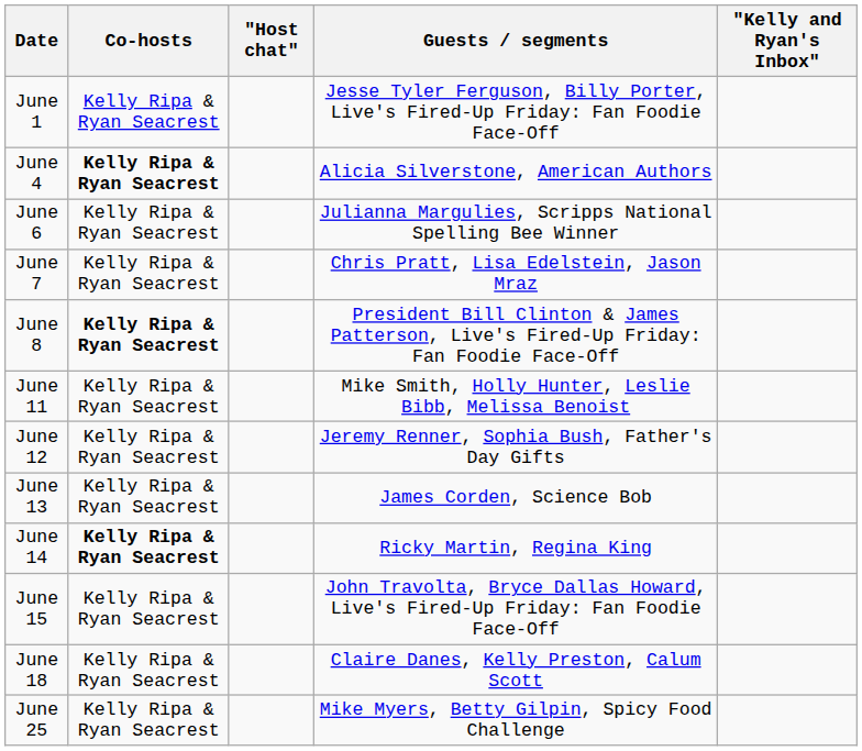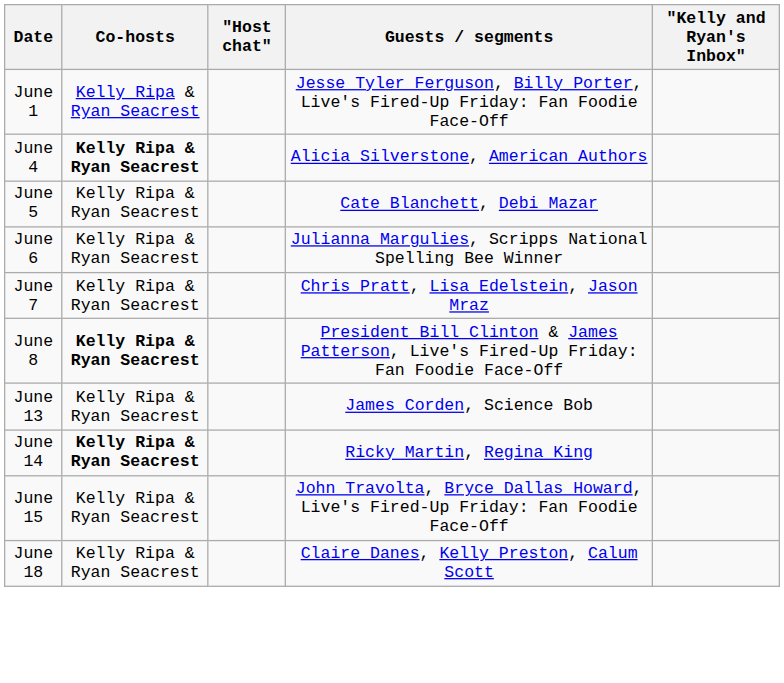+ row: June 5 | Kelly Ripa & Ryan Seacrest | Cate Blanchett, Debi Mazar
- row: June 11 | Kelly Ripa & Ryan Seacrest | Mike Smith, Holly Hunter, Leslie Bibb, Melissa Benoist
- row: June 12 | Kelly Ripa & Ryan Seacrest | Jeremy Renner, Sophia Bush, Father's Day Gifts
- row: June 25 | Kelly Ripa & Ryan Seacrest | Mike Myers, Betty Gilpin, Spicy Food Challenge
